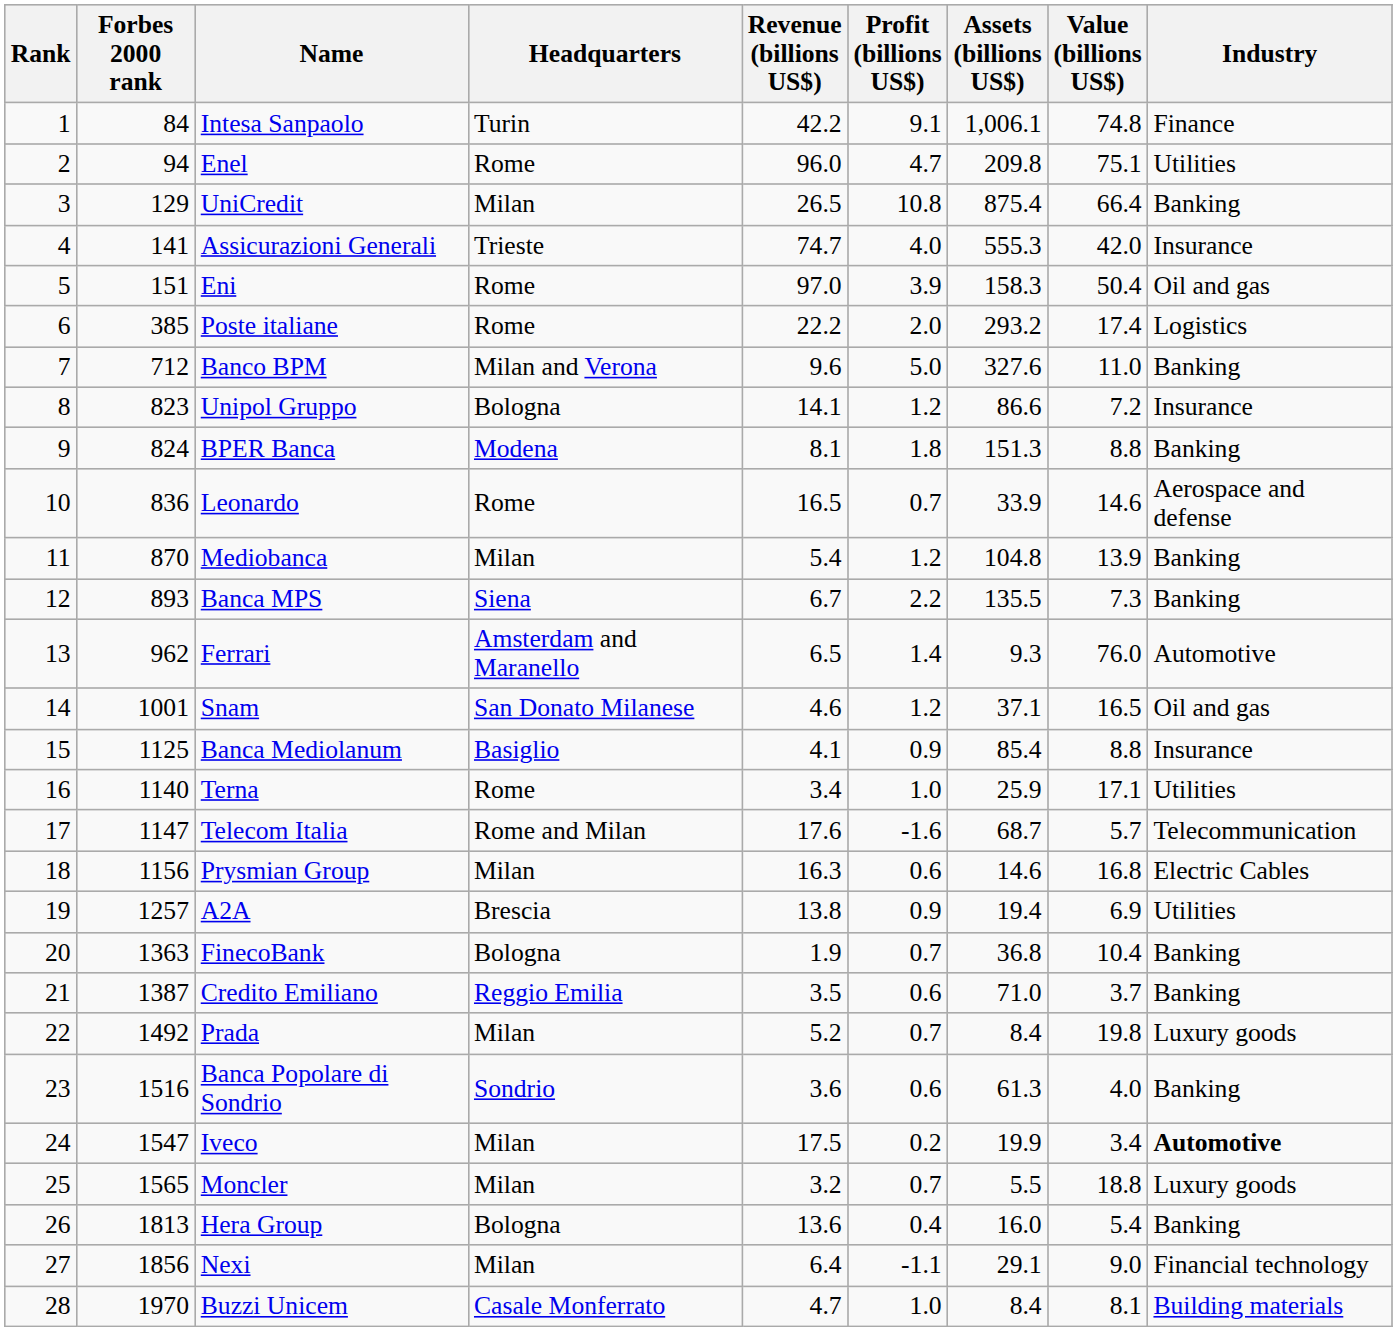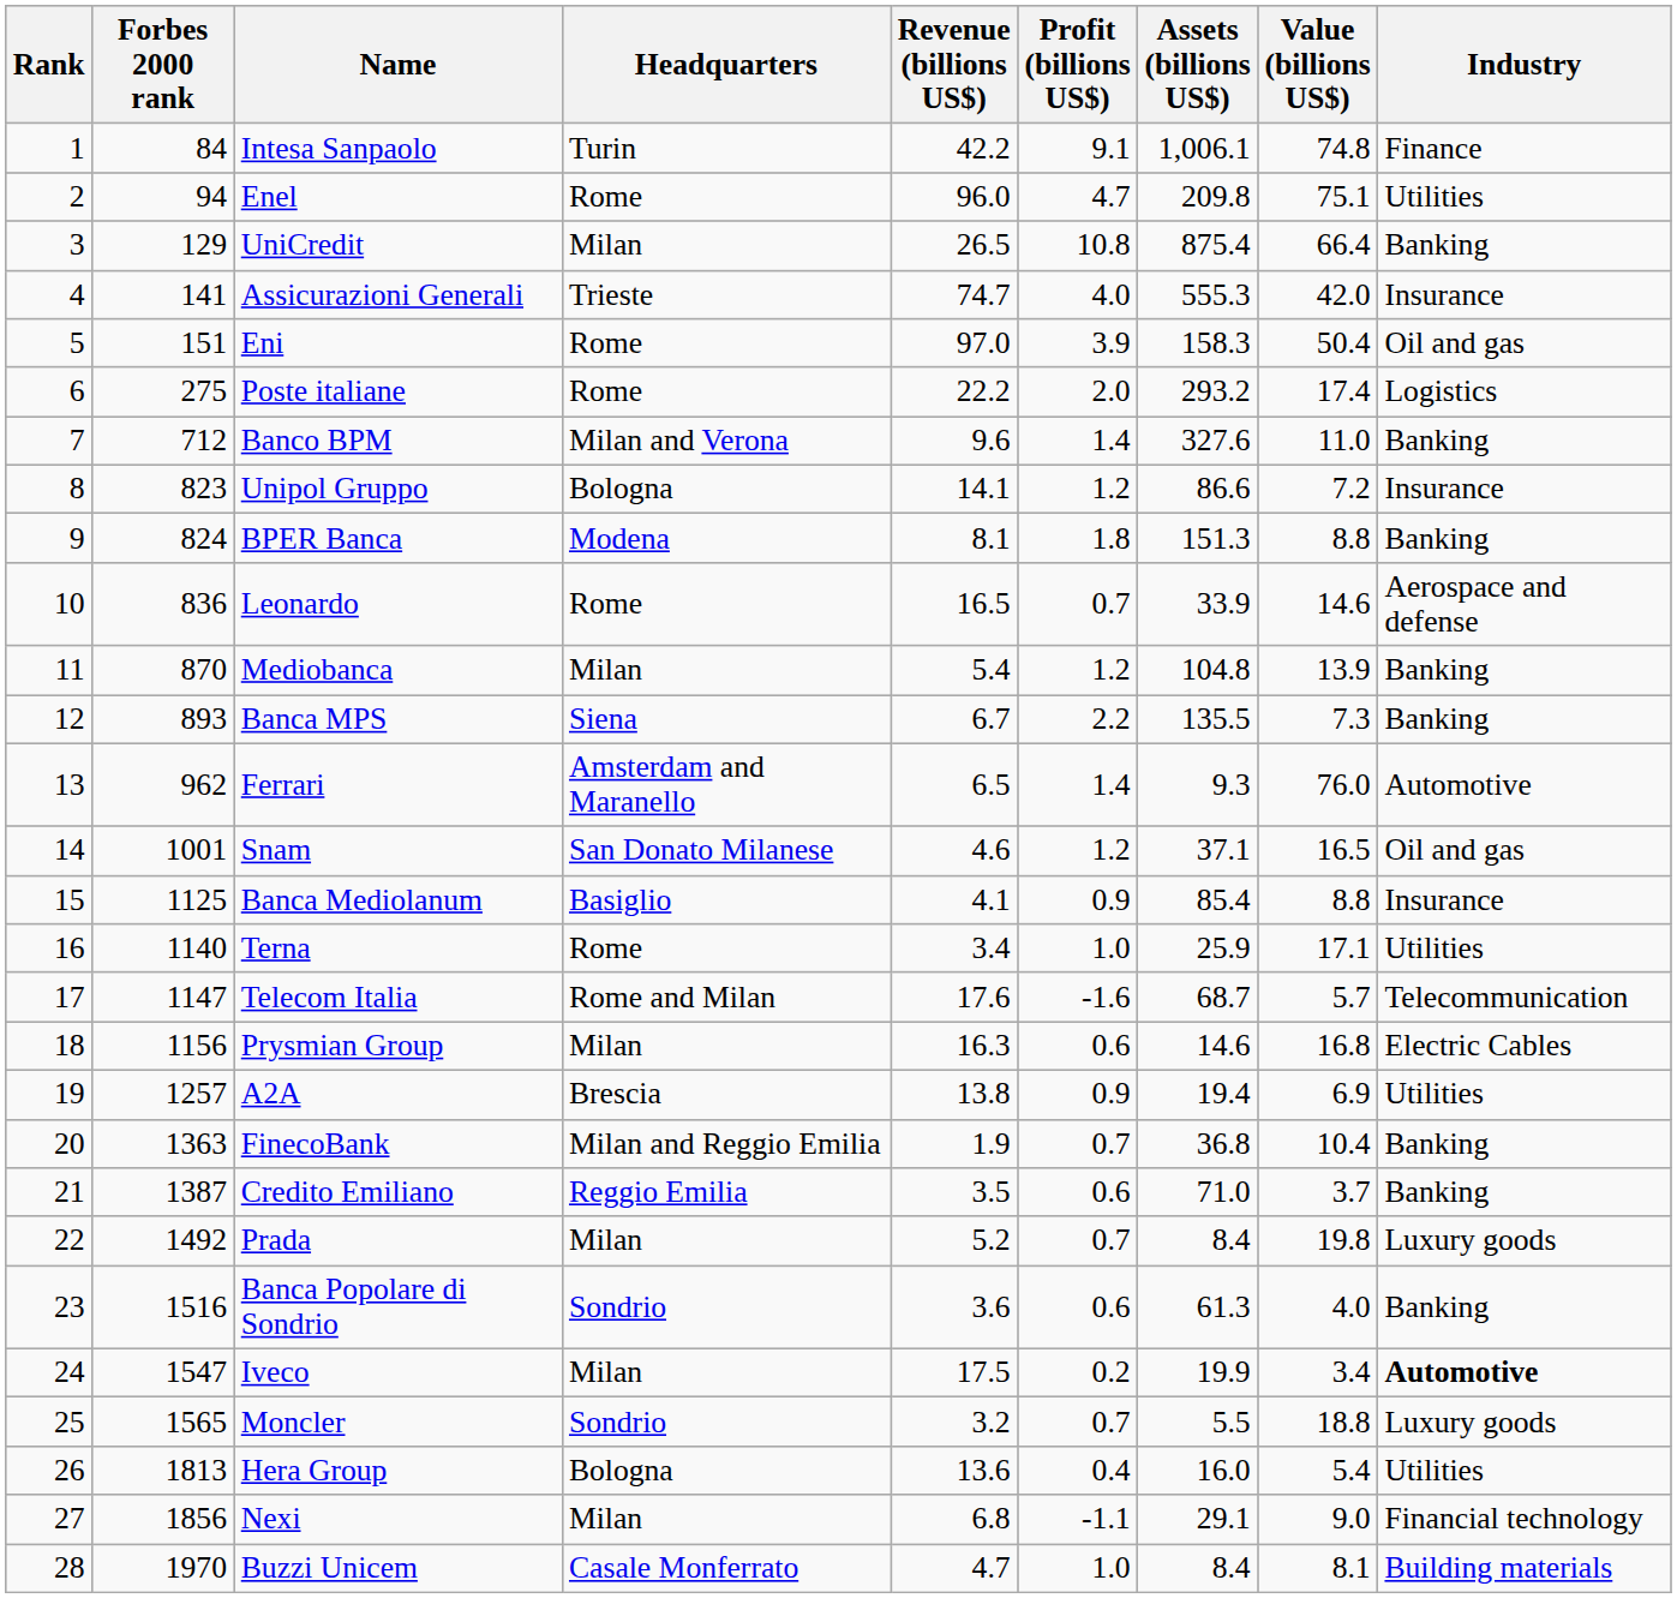Poste italiane | Forbes 2000 rank: 385 -> 275
Banco BPM | Profit (billions US$): 5.0 -> 1.4
FinecoBank | Headquarters: Bologna -> Milan and Reggio Emilia
Moncler | Headquarters: Milan -> Sondrio
Hera Group | Industry: Banking -> Utilities
Nexi | Revenue (billions US$): 6.4 -> 6.8
